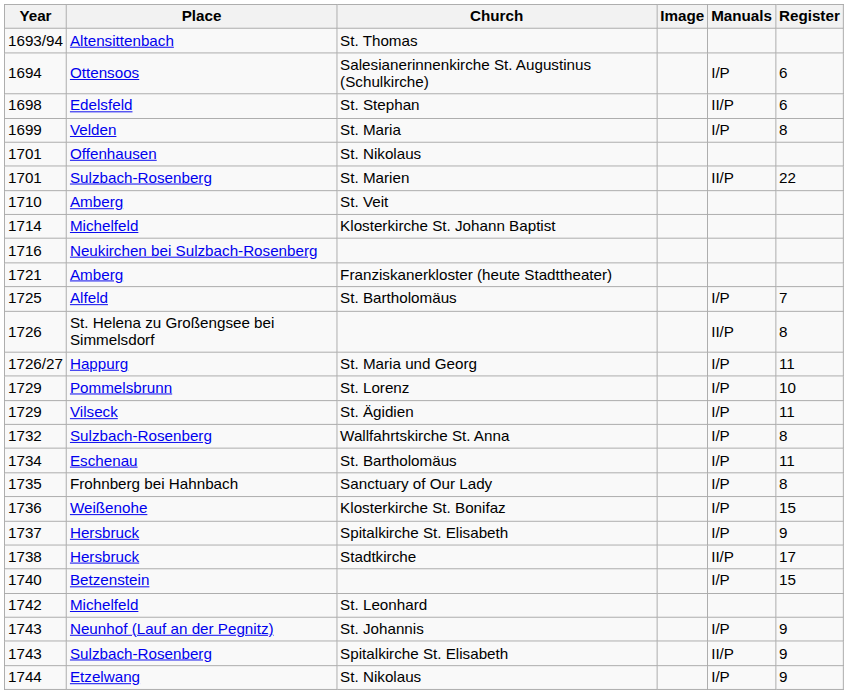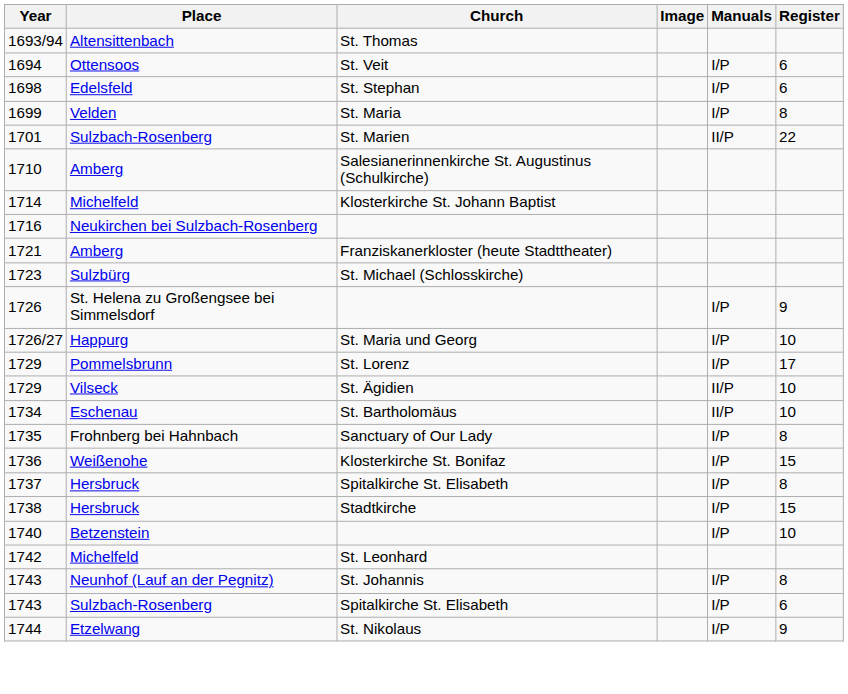1694 | Church: Salesianerinnenkirche St. Augustinus (Schulkirche) -> St. Veit
1698 | Manuals: II/P -> I/P
- row: 1701 | Offenhausen | St. Nikolaus
1710 | Church: St. Veit -> Salesianerinnenkirche St. Augustinus (Schulkirche)
+ row: 1723 | Sulzbürg | St. Michael (Schlosskirche)
- row: 1725 | Alfeld | St. Bartholomäus | I/P | 7
1726 | Manuals: II/P -> I/P
1726 | Register: 8 -> 9
1726/27 | Register: 11 -> 10
1729 / Pommelsbrunn | Register: 10 -> 17
1729 / Vilseck | Manuals: I/P -> II/P
1729 / Vilseck | Register: 11 -> 10
- row: 1732 | Sulzbach-Rosenberg | Wallfahrtskirche St. Anna | I/P | 8
1734 | Manuals: I/P -> II/P
1734 | Register: 11 -> 10
1737 | Register: 9 -> 8
1738 | Manuals: II/P -> I/P
1738 | Register: 17 -> 15
1740 | Register: 15 -> 10
1743 / Neunhof (Lauf an der Pegnitz) | Register: 9 -> 8
1743 / Sulzbach-Rosenberg | Manuals: II/P -> I/P
1743 / Sulzbach-Rosenberg | Register: 9 -> 6
